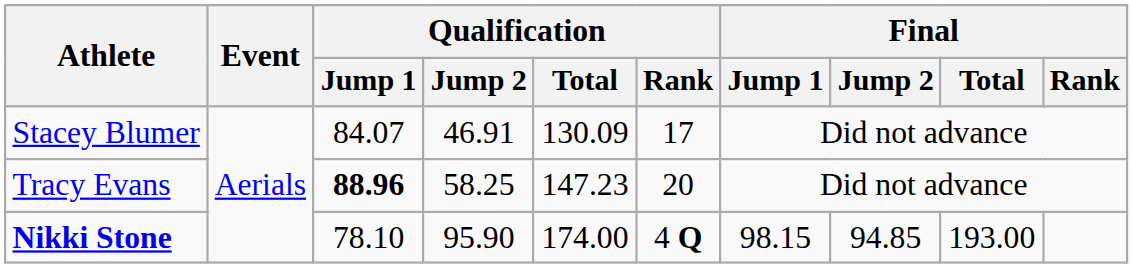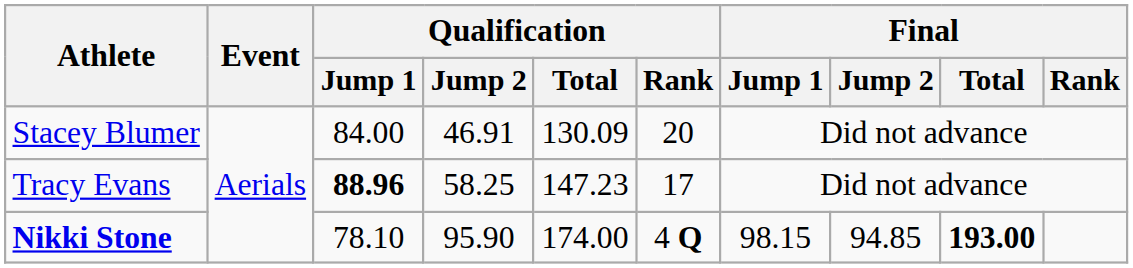Stacey Blumer | Qualification / Jump 1: 84.07 -> 84.00
Stacey Blumer | Qualification / Rank: 17 -> 20
Tracy Evans | Qualification / Rank: 20 -> 17
Nikki Stone | Final / Total: normal -> bold
